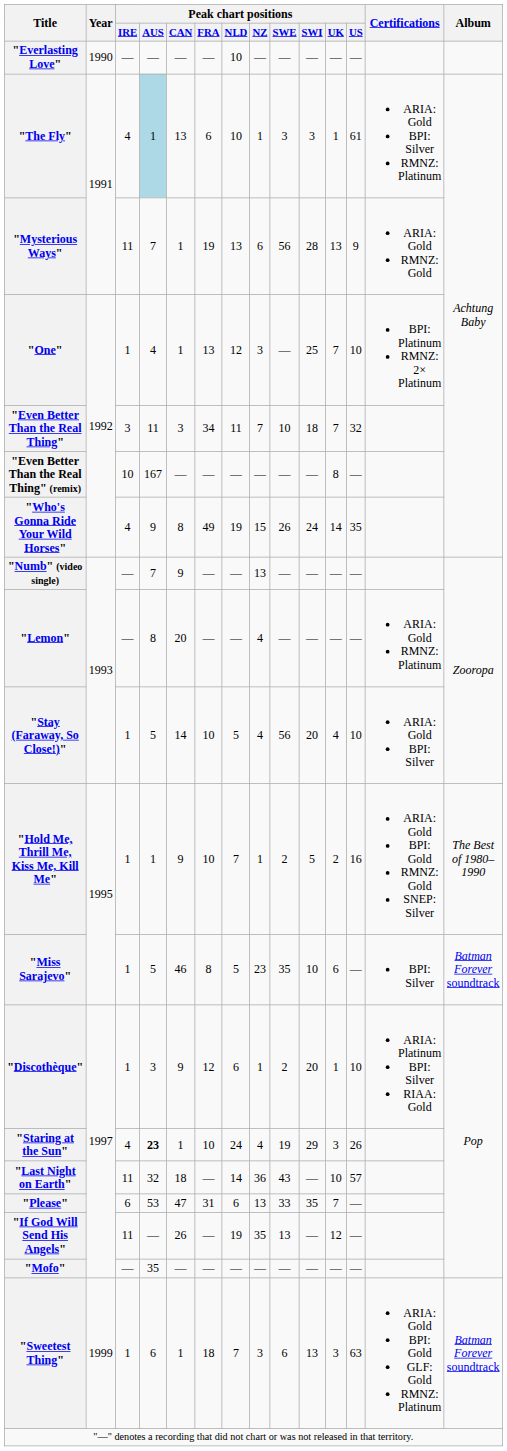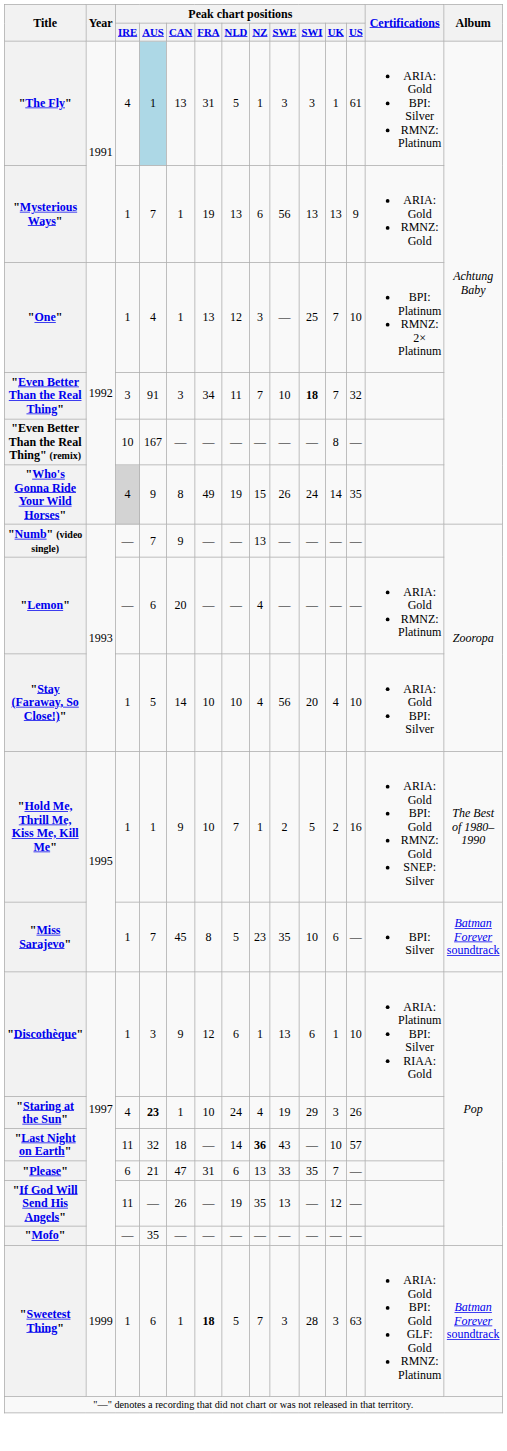- row: "Everlasting Love" | 1990 | — | — | — | — | 10 | — | — | — | — | —
"The Fly" | Peak chart positions / FRA: 6 -> 31
"The Fly" | Peak chart positions / NLD: 10 -> 5
"Mysterious Ways" | Peak chart positions / IRE: 11 -> 1
"Mysterious Ways" | Peak chart positions / SWI: 28 -> 13
"Even Better Than the Real Thing" | Peak chart positions / AUS: 11 -> 91
"Even Better Than the Real Thing" | Peak chart positions / SWI: normal -> bold
"Who's Gonna Ride Your Wild Horses" | Peak chart positions / IRE: no background -> lightgrey background
"Lemon" | Peak chart positions / AUS: 8 -> 6
"Stay (Faraway, So Close!)" | Peak chart positions / NLD: 5 -> 10
"Miss Sarajevo" | Peak chart positions / AUS: 5 -> 7
"Miss Sarajevo" | Peak chart positions / CAN: 46 -> 45
"Discothèque" | Peak chart positions / SWE: 2 -> 13
"Discothèque" | Peak chart positions / SWI: 20 -> 6
"Last Night on Earth" | Peak chart positions / NZ: normal -> bold
"Please" | Peak chart positions / AUS: 53 -> 21
"Sweetest Thing" | Peak chart positions / FRA: normal -> bold
"Sweetest Thing" | Peak chart positions / NLD: 7 -> 5
"Sweetest Thing" | Peak chart positions / NZ: 3 -> 7
"Sweetest Thing" | Peak chart positions / SWE: 6 -> 3
"Sweetest Thing" | Peak chart positions / SWI: 13 -> 28
